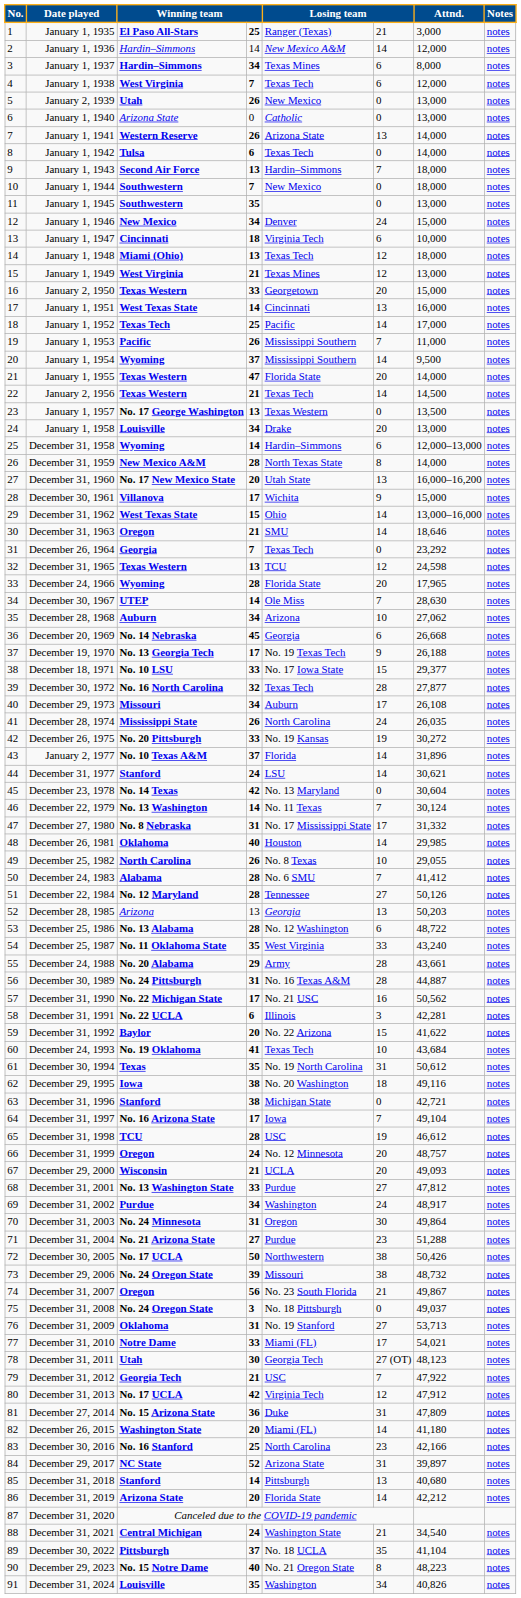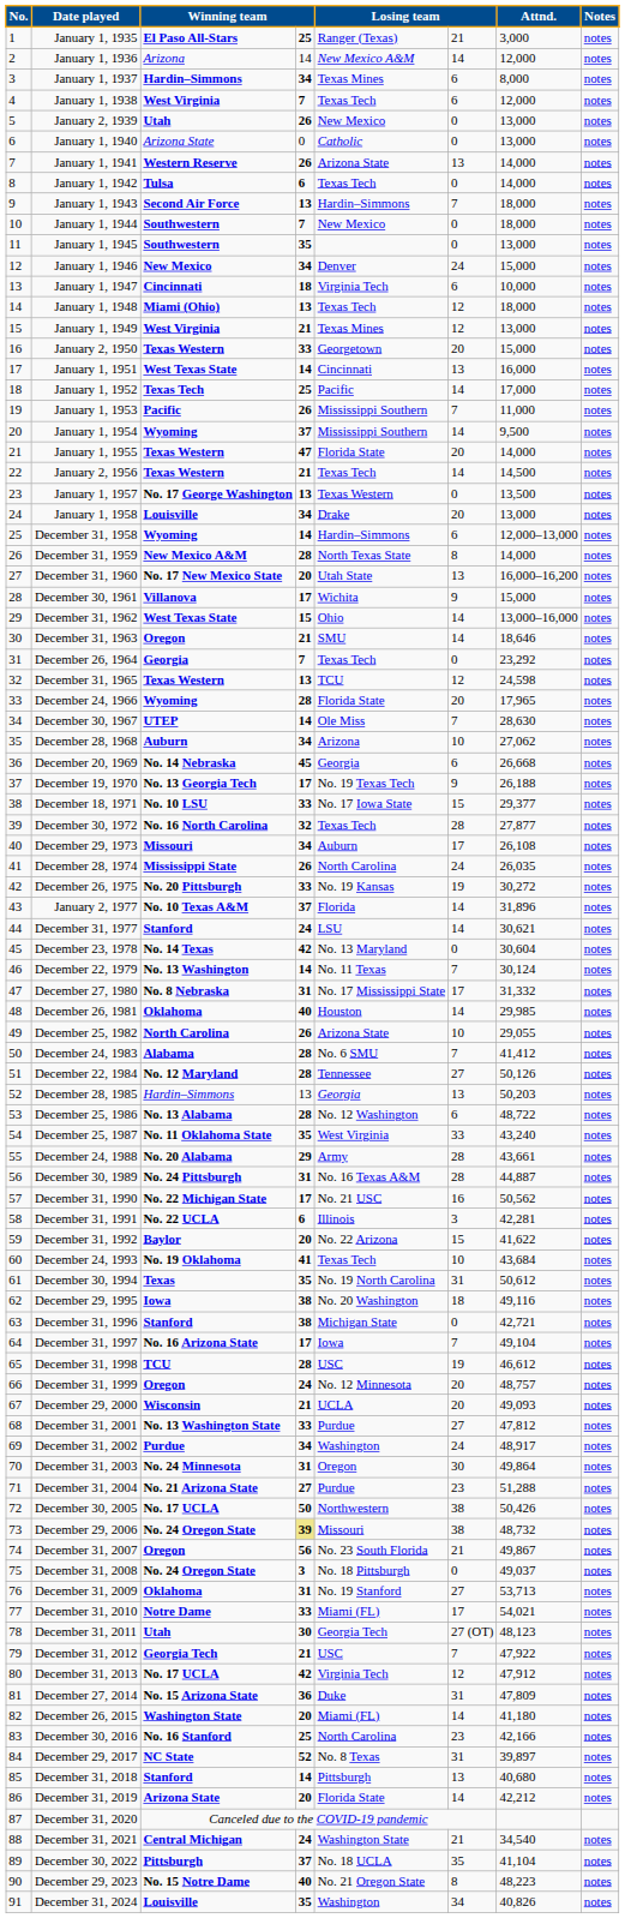January 1, 1936 | column 3: Hardin–Simmons -> Arizona
December 25, 1982 | column 5: No. 8 Texas -> Arizona State
December 28, 1985 | column 3: Arizona -> Hardin–Simmons
December 29, 2006 | column 4: no background -> khaki background
December 29, 2017 | column 5: Arizona State -> No. 8 Texas
